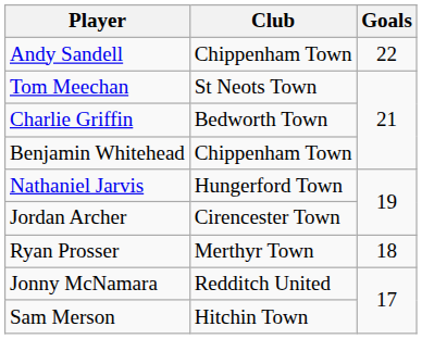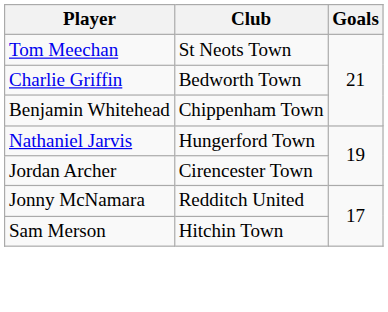- row: Andy Sandell | Chippenham Town | 22
- row: Ryan Prosser | Merthyr Town | 18
